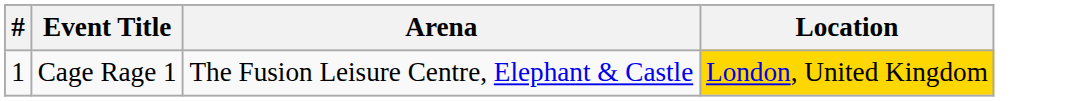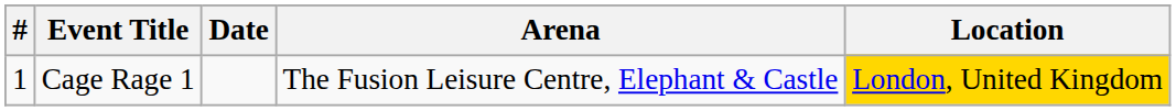+ column: Date
